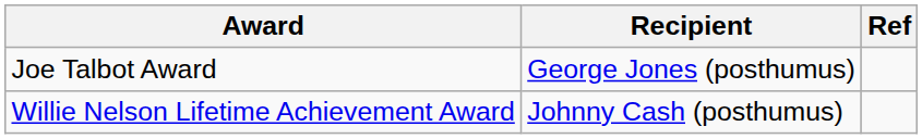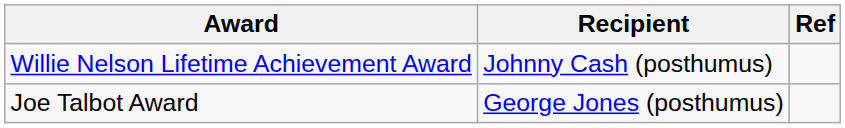rows swapped: Willie Nelson Lifetime Achievement Award <-> Joe Talbot Award
